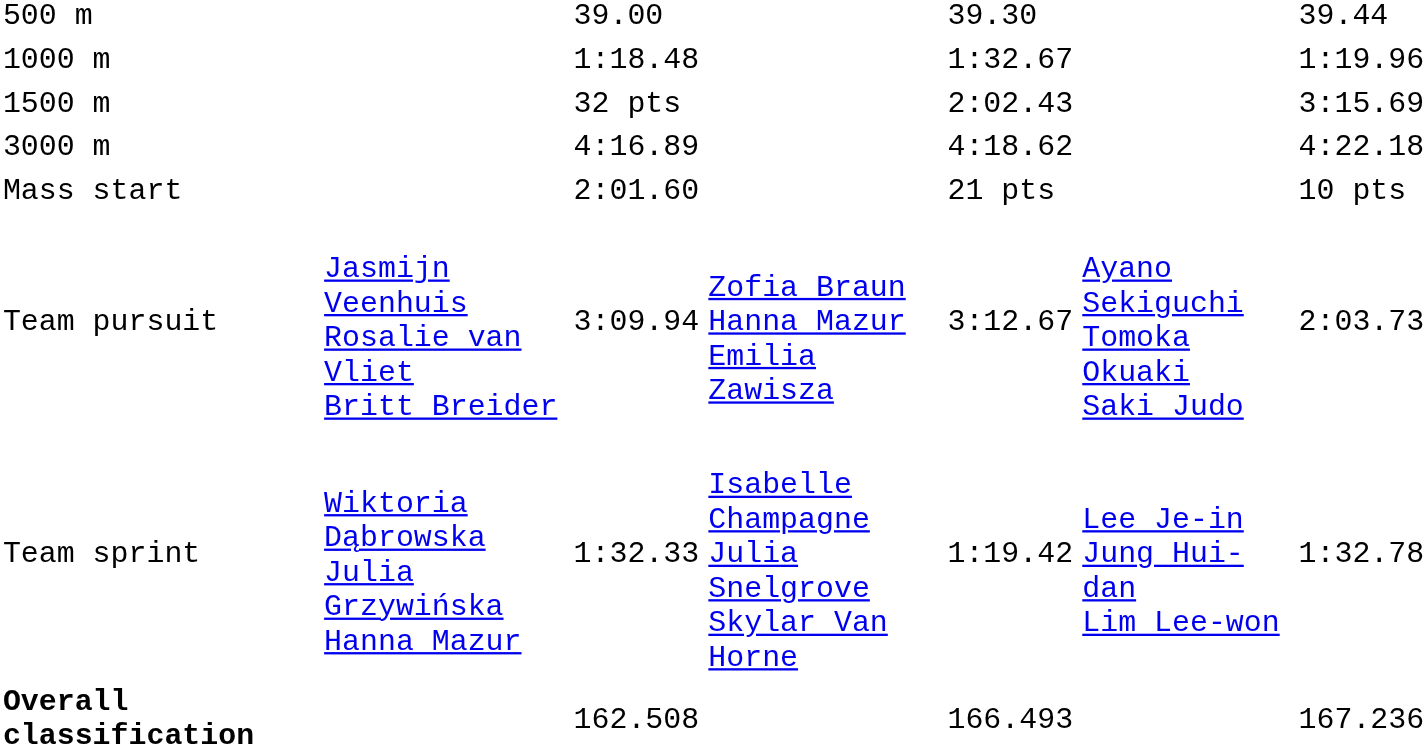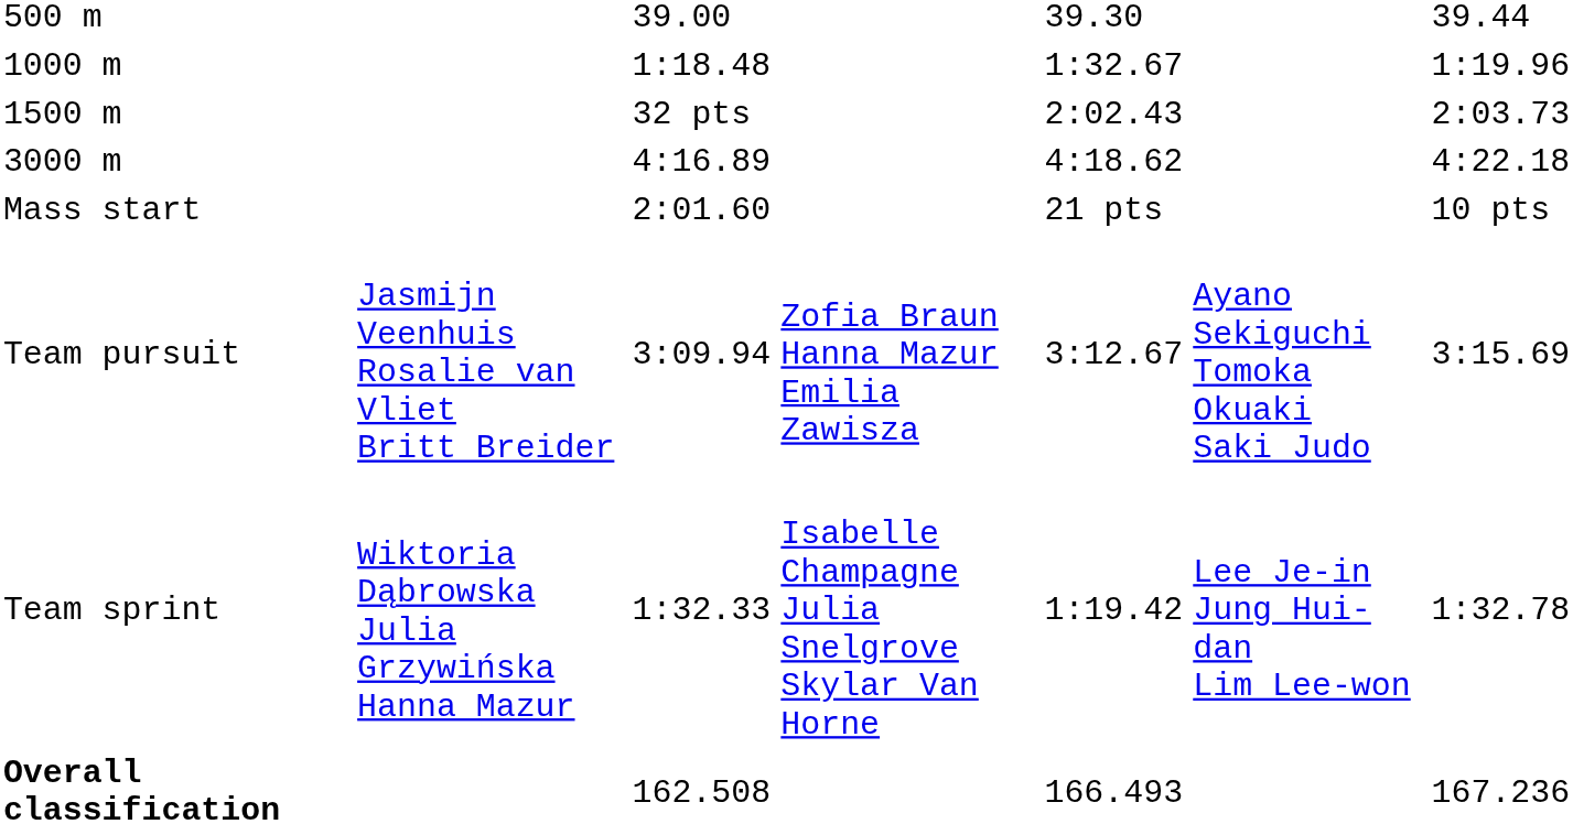1500 m | column 7: 3:15.69 -> 2:03.73
Team pursuit | column 7: 2:03.73 -> 3:15.69
